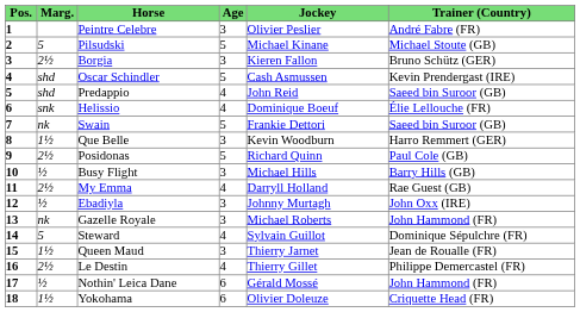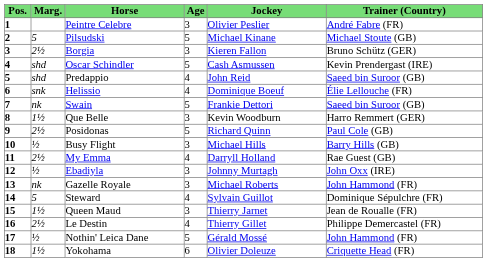Nothin' Leica Dane | Age: 6 -> 5
